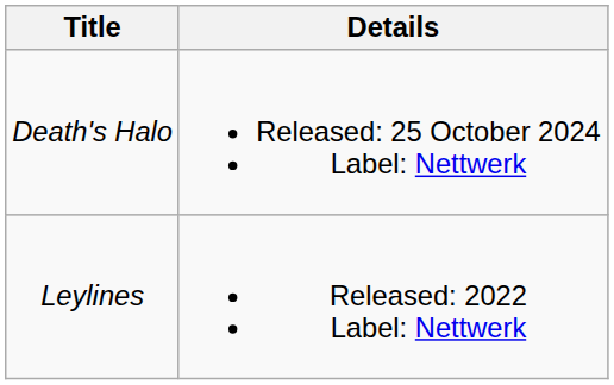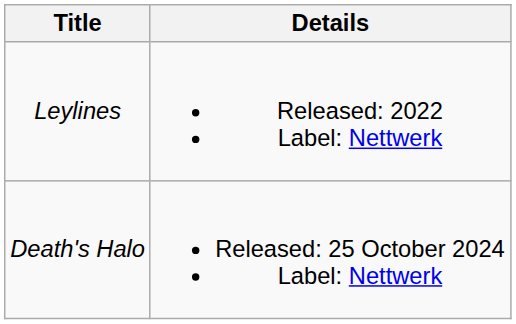rows swapped: Leylines <-> Death's Halo
